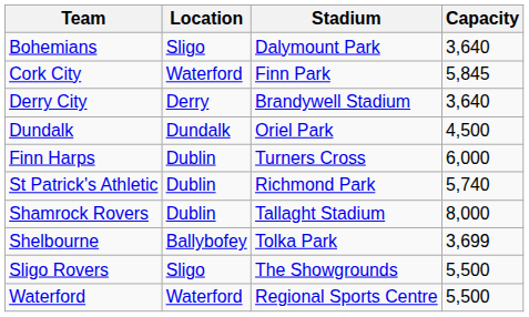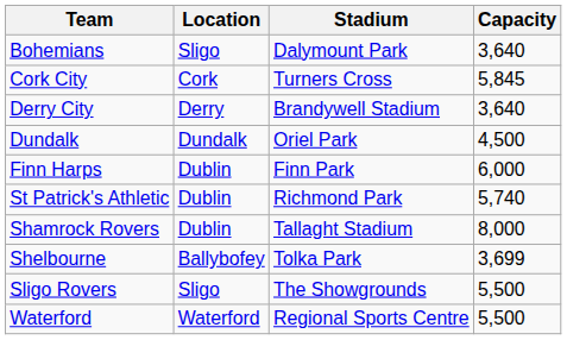Cork City | Location: Waterford -> Cork
Cork City | Stadium: Finn Park -> Turners Cross
Finn Harps | Stadium: Turners Cross -> Finn Park
